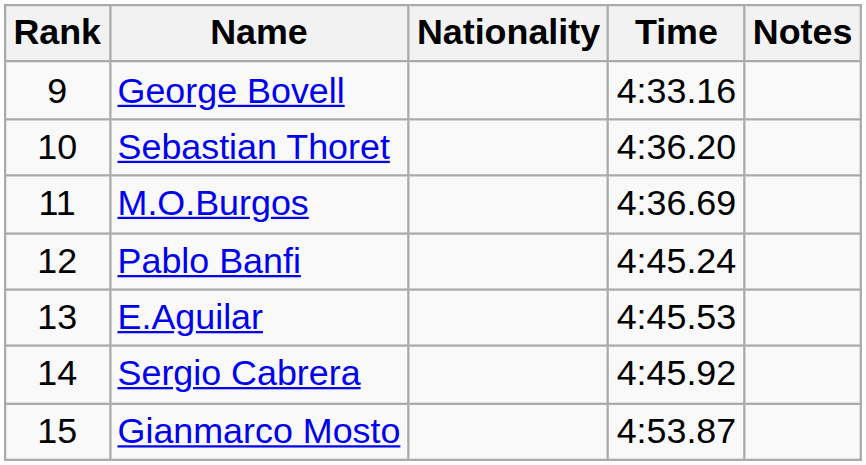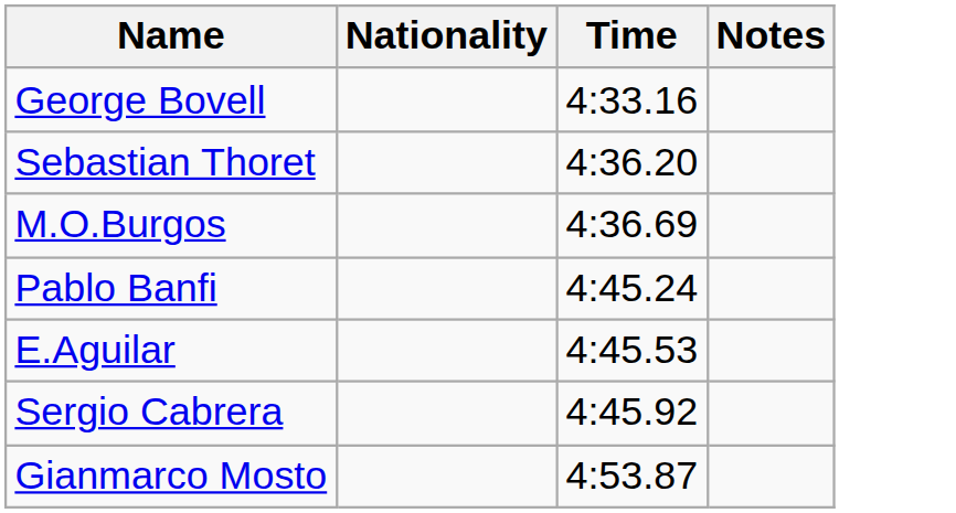- column: Rank | 9 | 10 | 11 | 12 | 13 | 14 | 15
